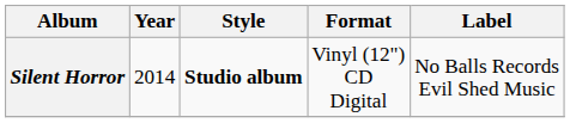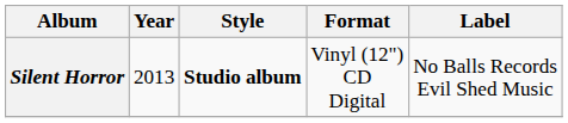Silent Horror | Year: 2014 -> 2013
